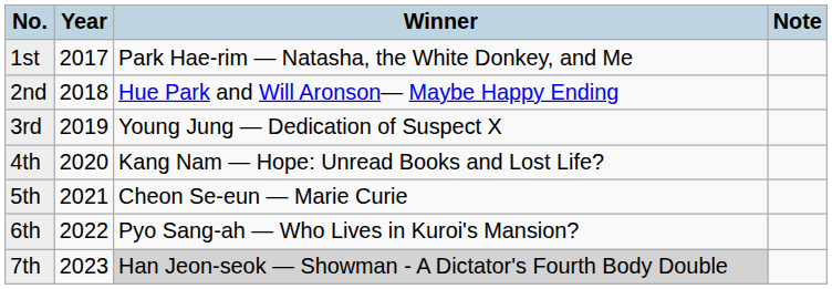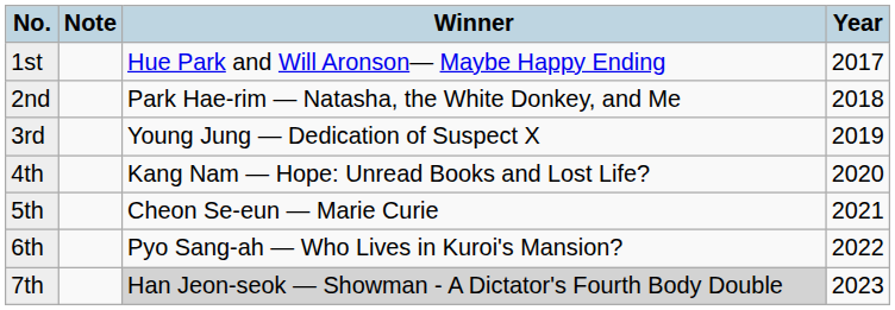columns swapped: Year <-> Note
1st | Winner: Park Hae-rim — Natasha, the White Donkey, and Me -> Hue Park and Will Aronson— Maybe Happy Ending
2nd | Winner: Hue Park and Will Aronson— Maybe Happy Ending -> Park Hae-rim — Natasha, the White Donkey, and Me
